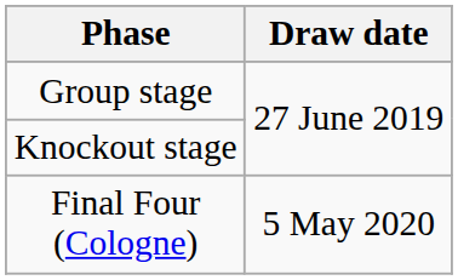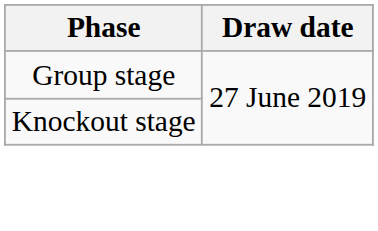- row: Final Four (Cologne) | 5 May 2020
